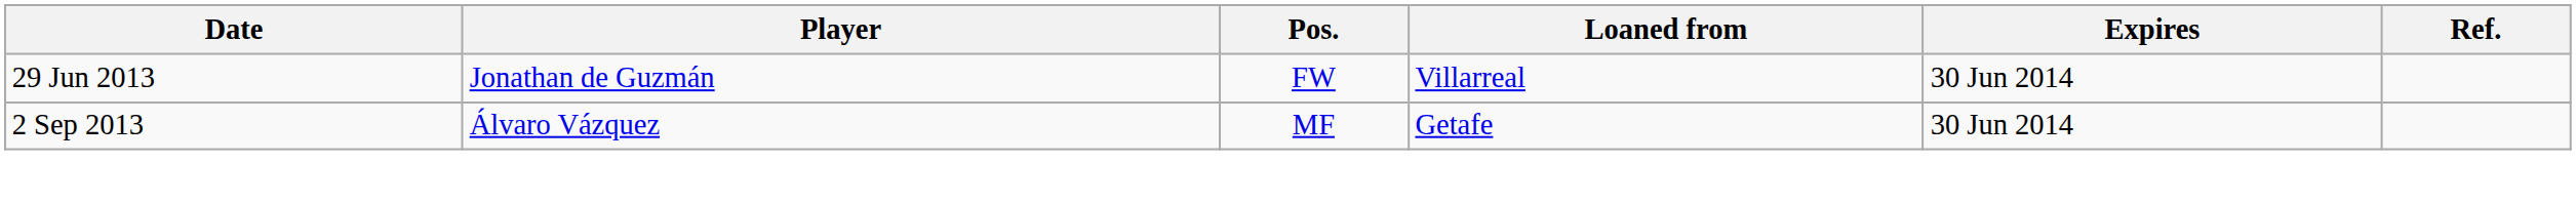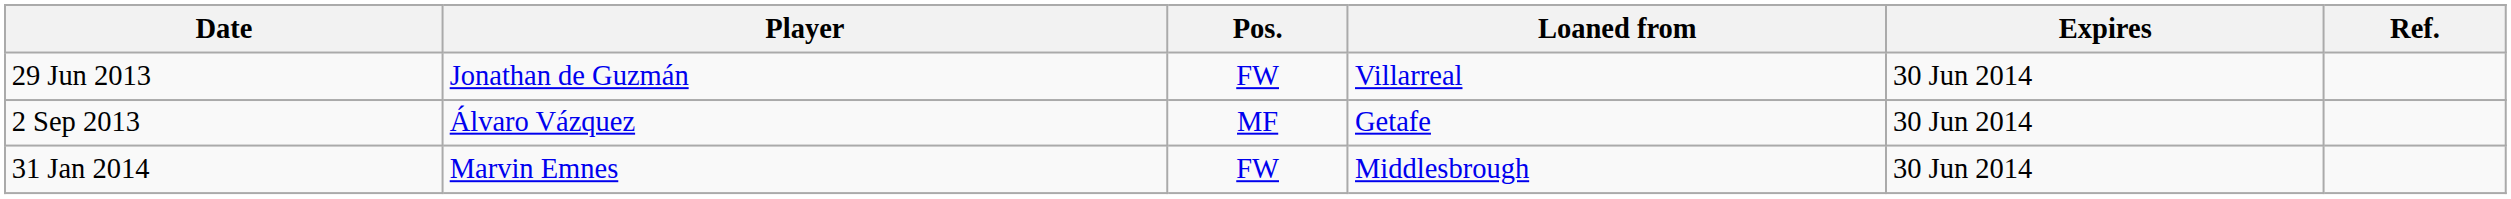+ row: 31 Jan 2014 | Marvin Emnes | FW | Middlesbrough | 30 Jun 2014
